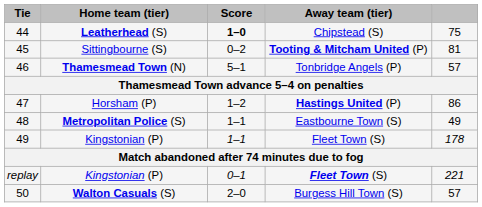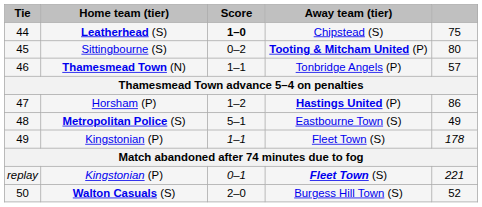45 | column 5: 81 -> 80
46 | Score: 5–1 -> 1–1
48 | Score: 1–1 -> 5–1
50 | column 5: 57 -> 52
